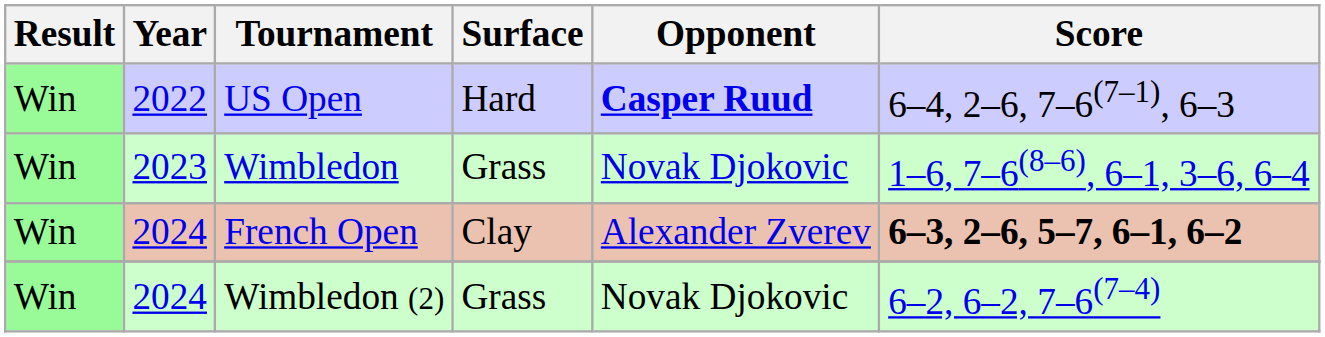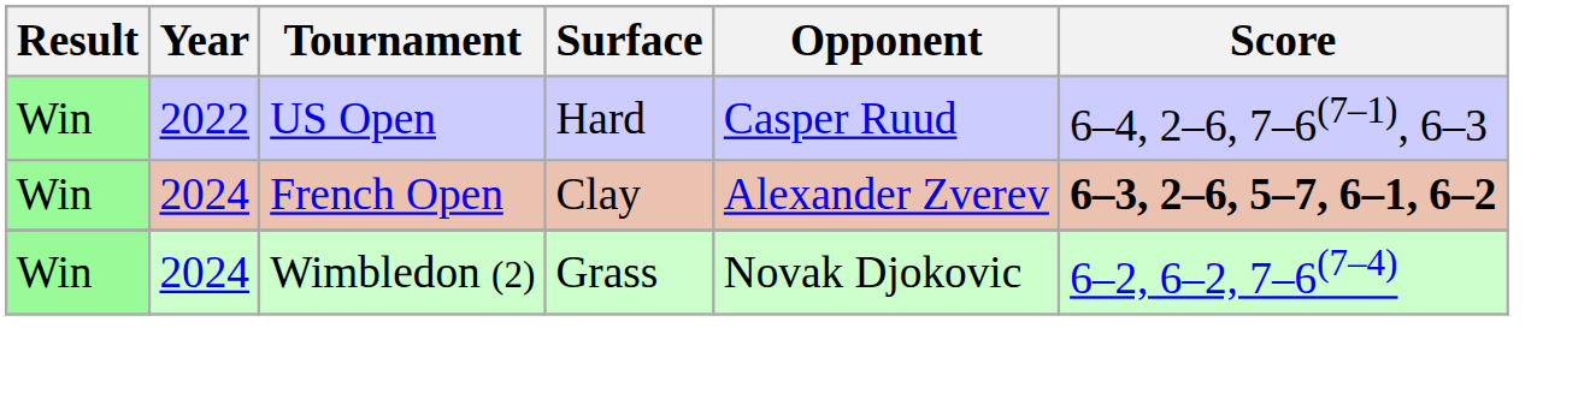US Open | Opponent: bold -> normal
- row: Win | 2023 | Wimbledon | Grass | Novak Djokovic | 1–6, 7–6(8–6), 6–1, 3–6, 6–4
